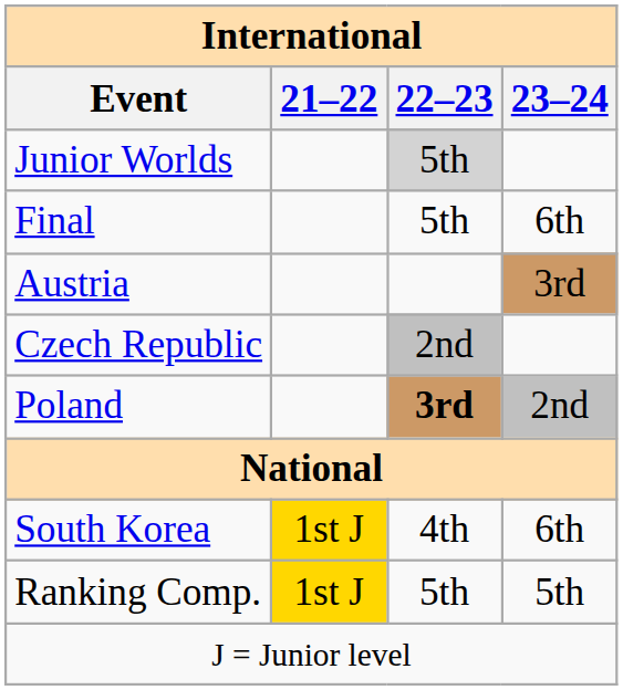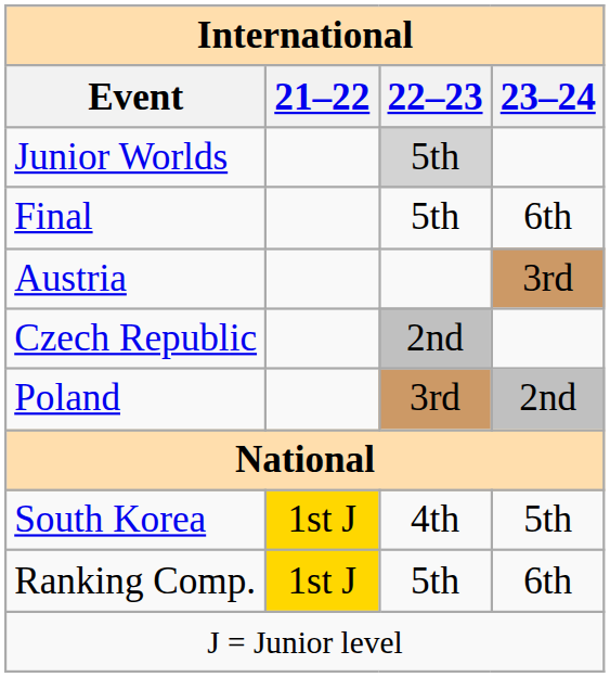Poland | International / 22–23: bold -> normal
South Korea | International / 23–24: 6th -> 5th
Ranking Comp. | International / 23–24: 5th -> 6th
